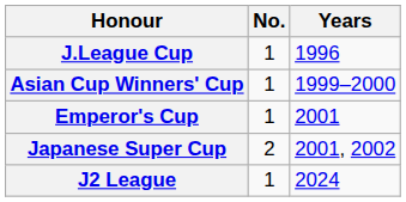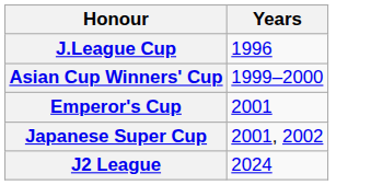- column: No. | 1 | 1 | 1 | 2 | 1
